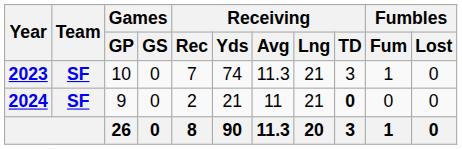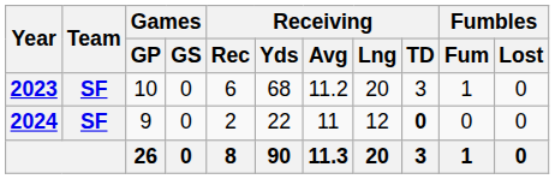2023 | Receiving / Rec: 7 -> 6
2023 | Receiving / Yds: 74 -> 68
2023 | Receiving / Avg: 11.3 -> 11.2
2023 | Receiving / Lng: 21 -> 20
2024 | Receiving / Yds: 21 -> 22
2024 | Receiving / Lng: 21 -> 12
